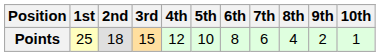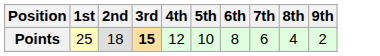- column: 10th | 1
Points | 3rd: normal -> bold
